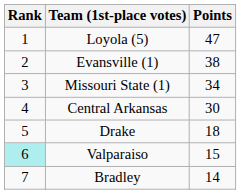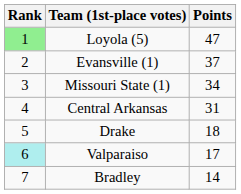Loyola (5) | Rank: no background -> lightgreen background
Evansville (1) | Points: 38 -> 37
Central Arkansas | Points: 30 -> 31
Valparaiso | Points: 15 -> 17
